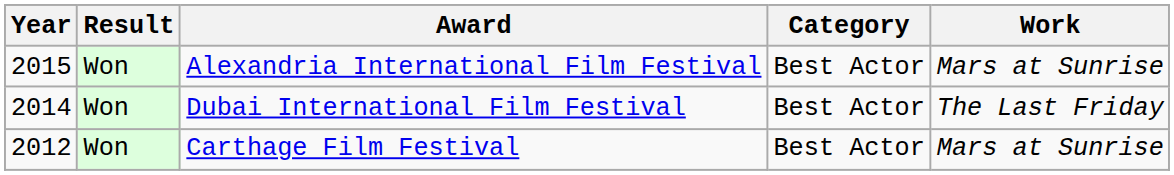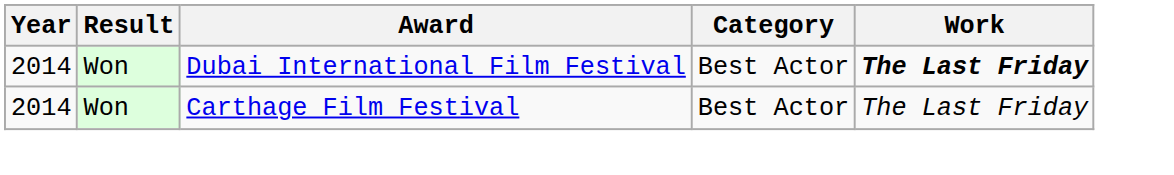- row: 2015 | Won | Alexandria International Film Festival | Best Actor | Mars at Sunrise
Dubai International Film Festival | Work: normal -> bold
Carthage Film Festival | Year: 2012 -> 2014
Carthage Film Festival | Work: Mars at Sunrise -> The Last Friday
